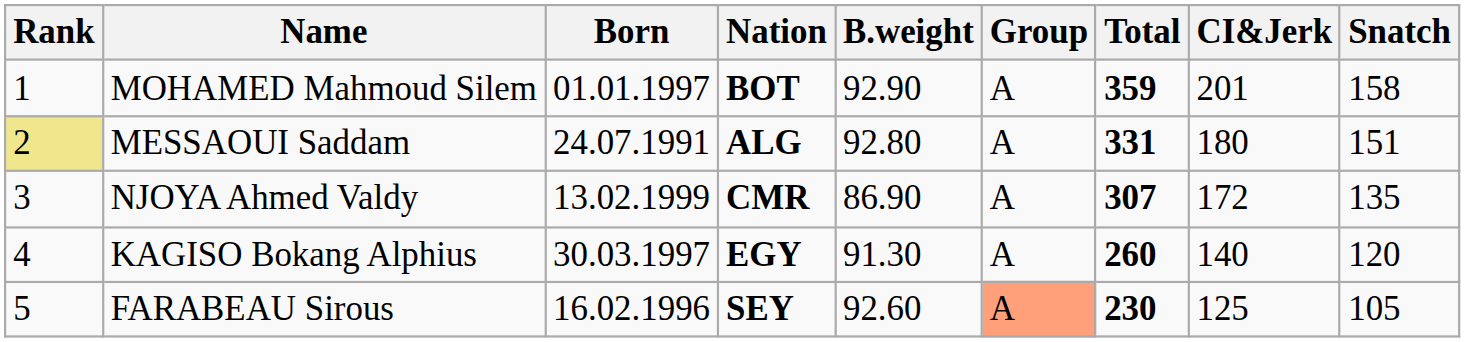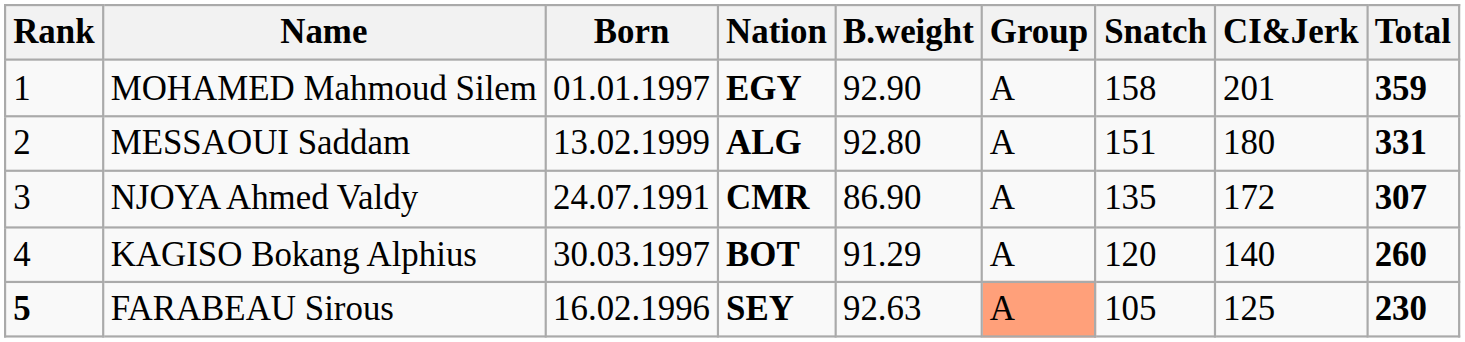columns swapped: Snatch <-> Total
MOHAMED Mahmoud Silem | Nation: BOT -> EGY
MESSAOUI Saddam | Rank: khaki background -> no background
MESSAOUI Saddam | Born: 24.07.1991 -> 13.02.1999
NJOYA Ahmed Valdy | Born: 13.02.1999 -> 24.07.1991
KAGISO Bokang Alphius | Nation: EGY -> BOT
KAGISO Bokang Alphius | B.weight: 91.30 -> 91.29
FARABEAU Sirous | Rank: normal -> bold
FARABEAU Sirous | B.weight: 92.60 -> 92.63
